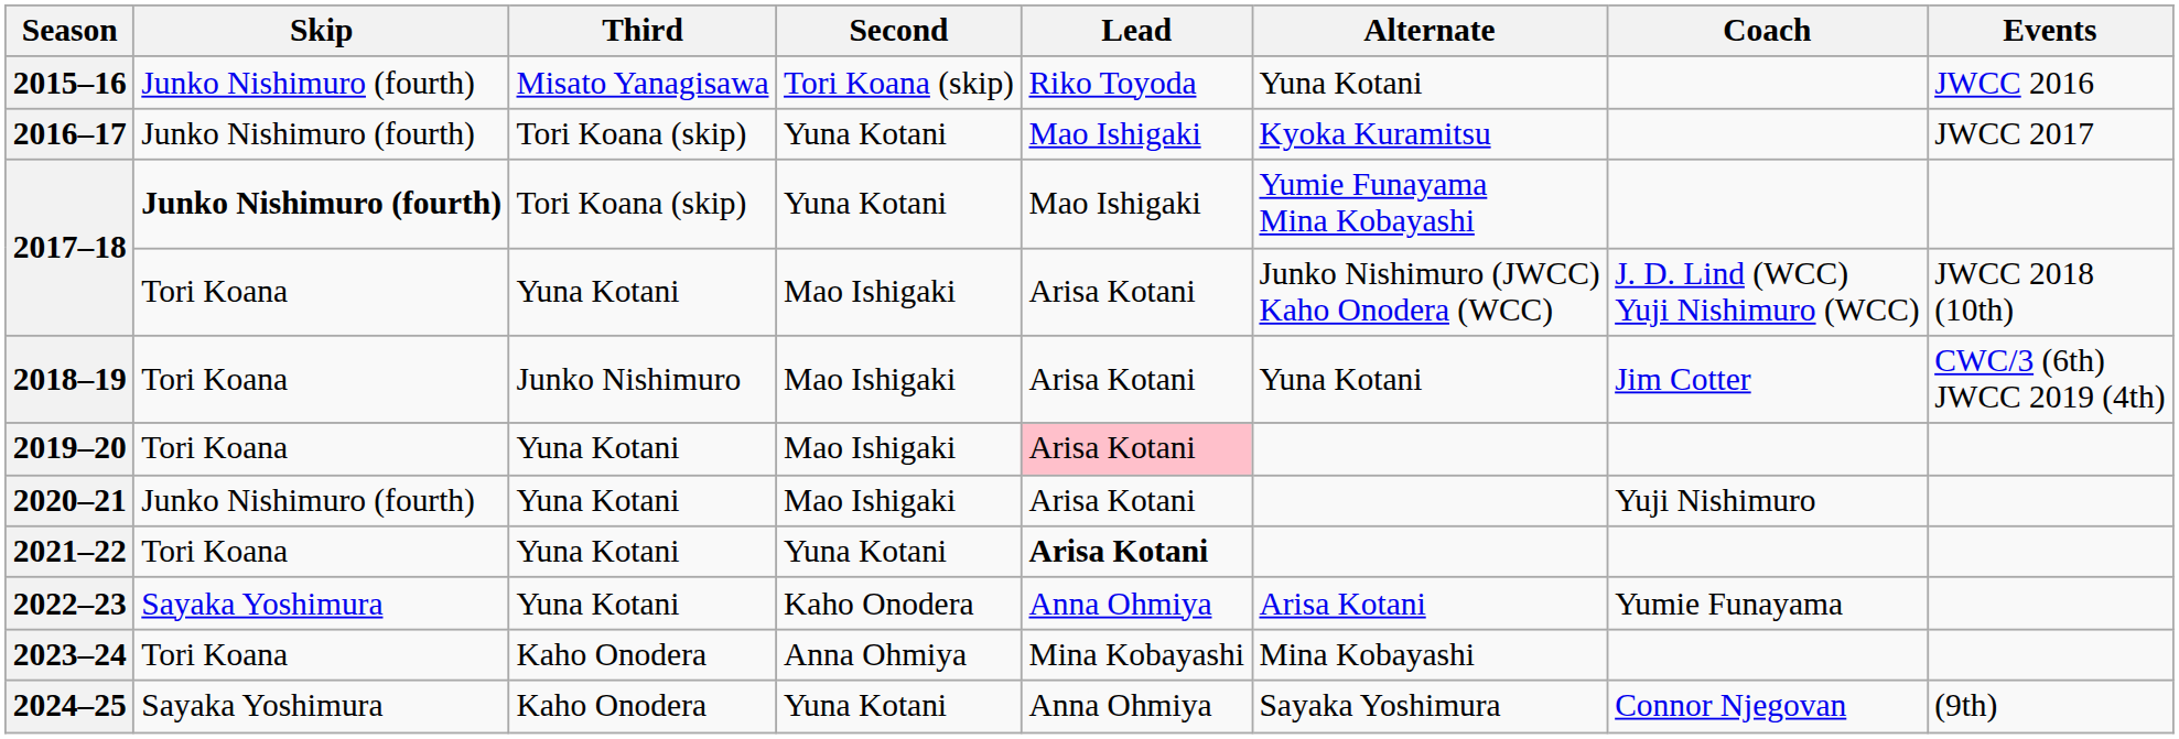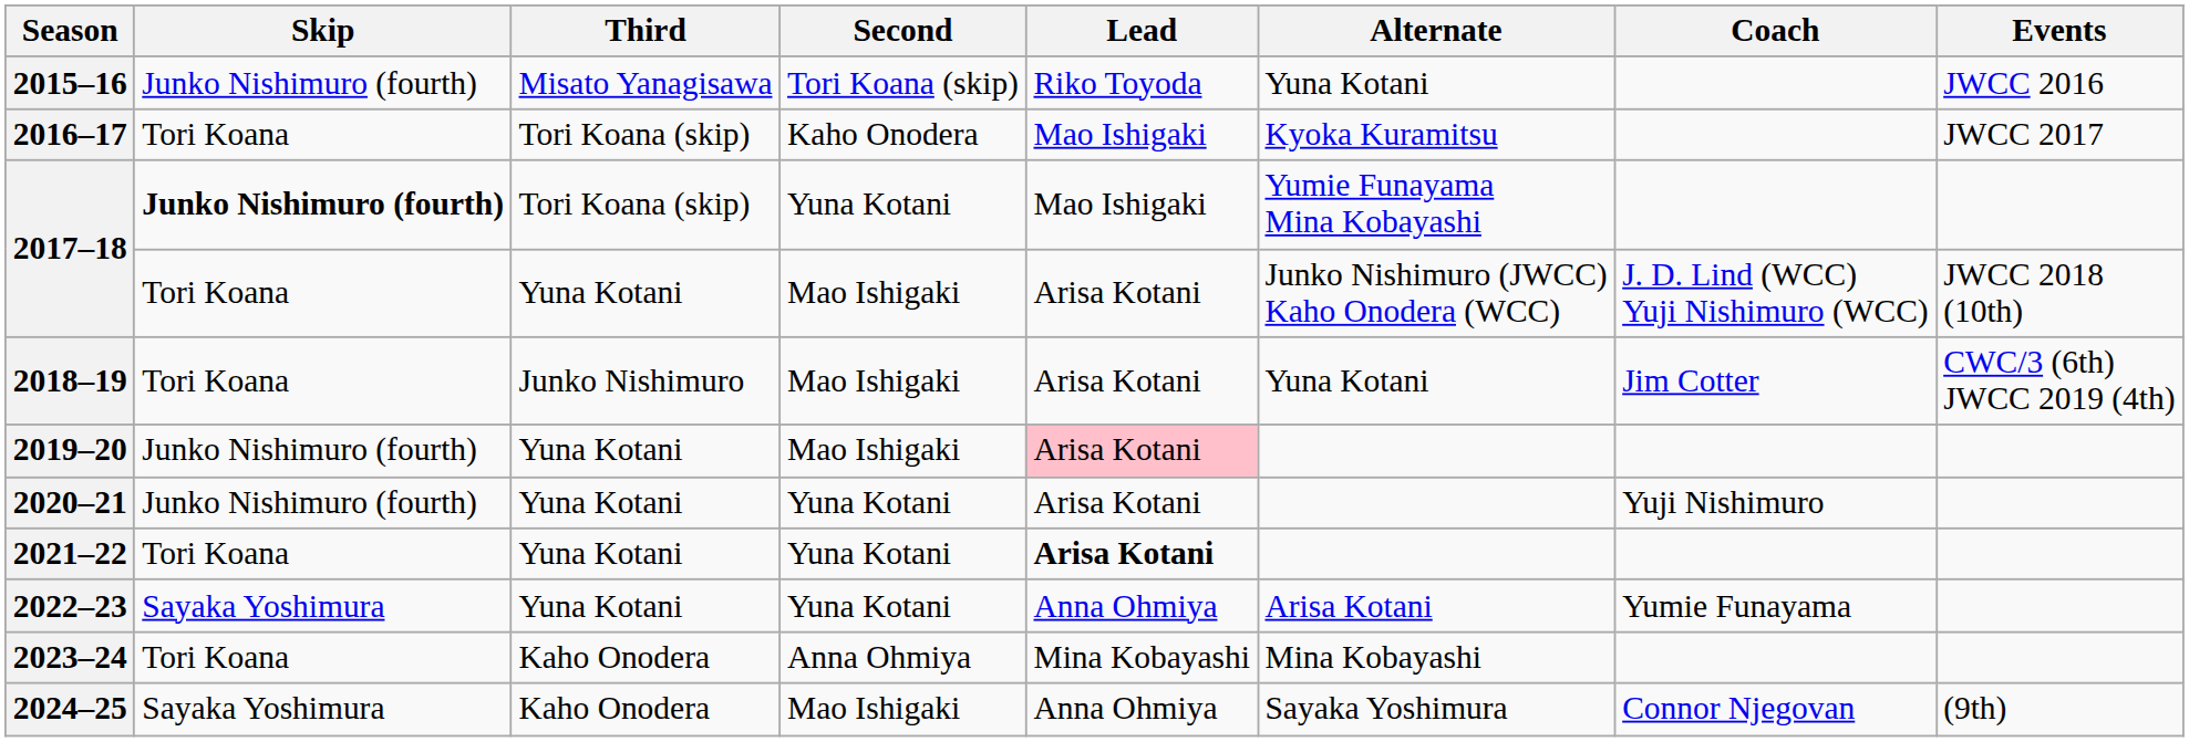2016–17 | Skip: Junko Nishimuro (fourth) -> Tori Koana
2016–17 | Second: Yuna Kotani -> Kaho Onodera
2019–20 | Skip: Tori Koana -> Junko Nishimuro (fourth)
2020–21 | Second: Mao Ishigaki -> Yuna Kotani
2022–23 | Second: Kaho Onodera -> Yuna Kotani
2024–25 | Second: Yuna Kotani -> Mao Ishigaki
